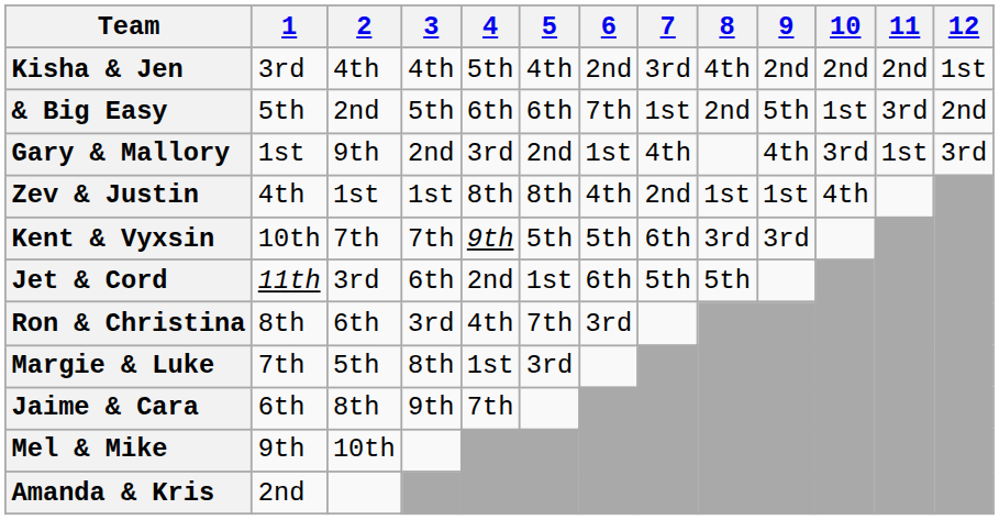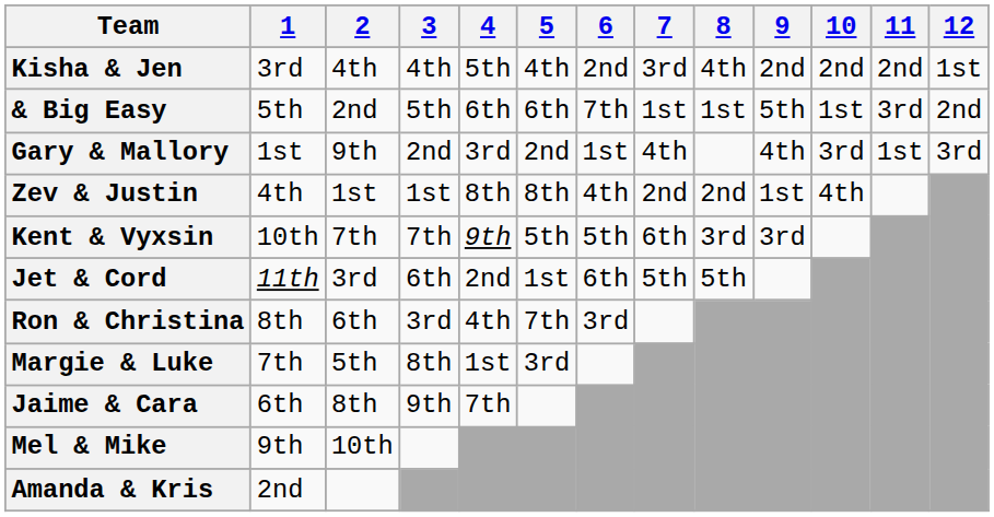& Big Easy | 8: 2nd -> 1st
Zev & Justin | 8: 1st -> 2nd
